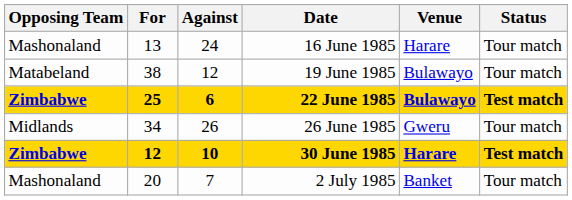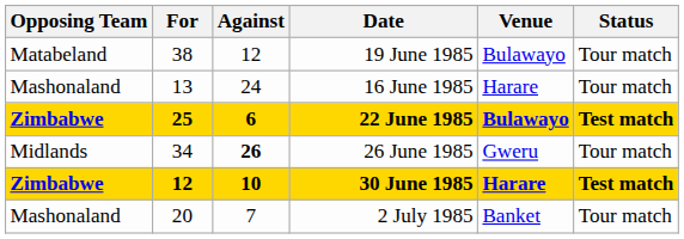rows swapped: 16 June 1985 <-> 19 June 1985
26 June 1985 | Against: normal -> bold
